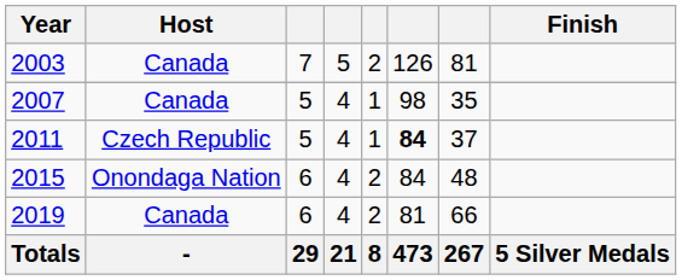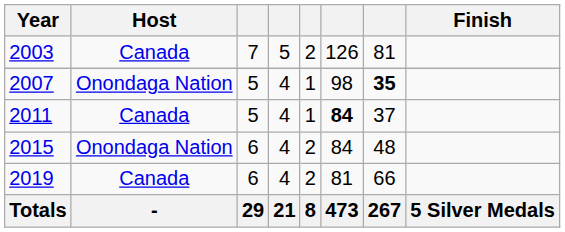2007 | Host: Canada -> Onondaga Nation
2007 | column 7: normal -> bold
2011 | Host: Czech Republic -> Canada
